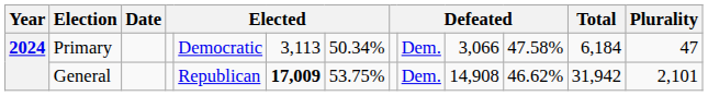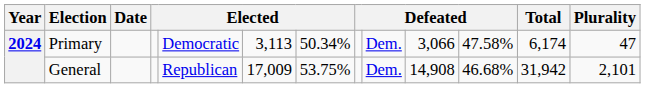Primary | Total: 6,184 -> 6,174
General | column 6: bold -> normal
General | column 11: 46.62% -> 46.68%
